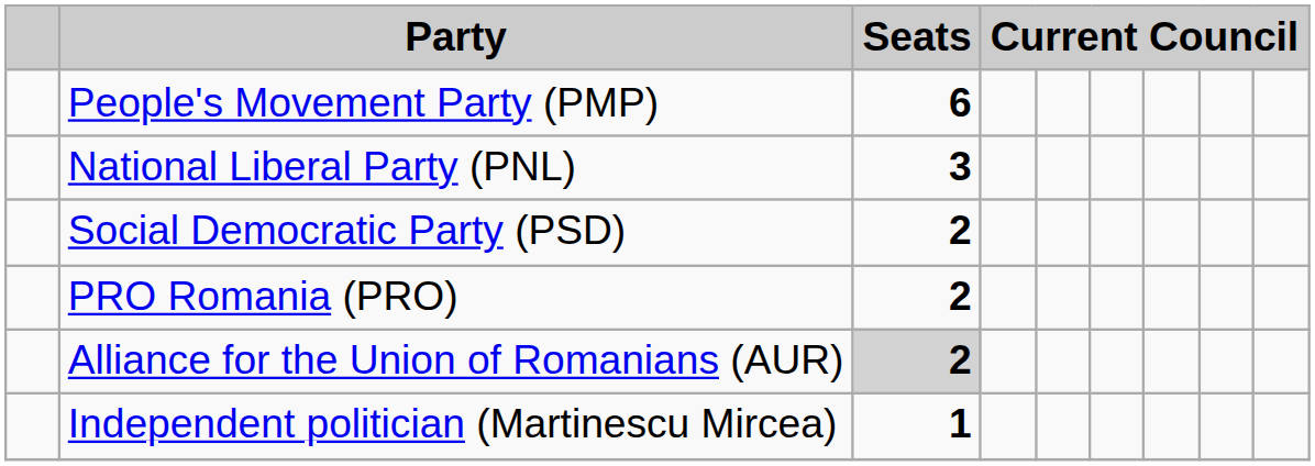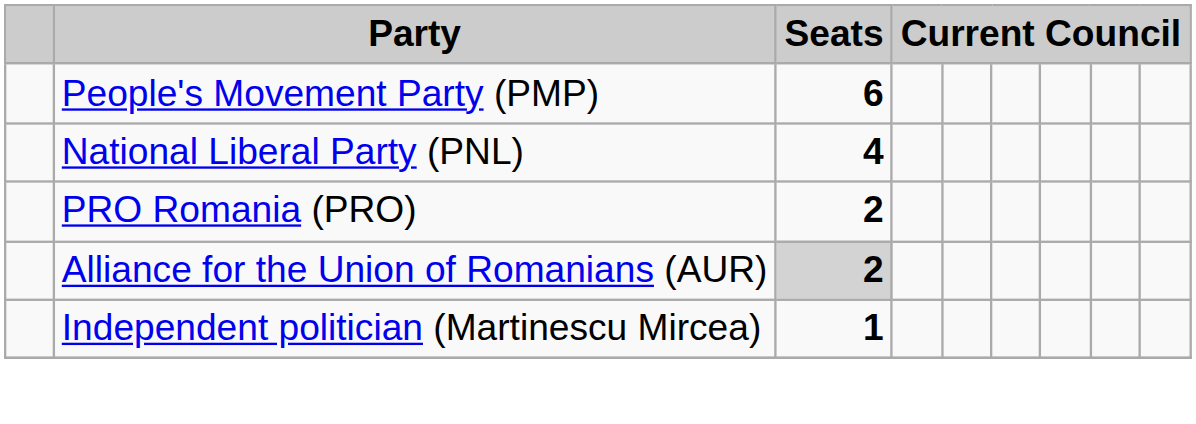National Liberal Party (PNL) | Seats: 3 -> 4
- row: Social Democratic Party (PSD) | 2
